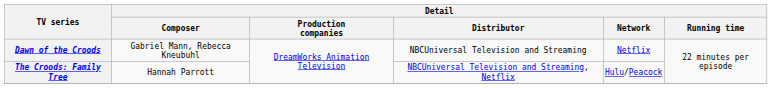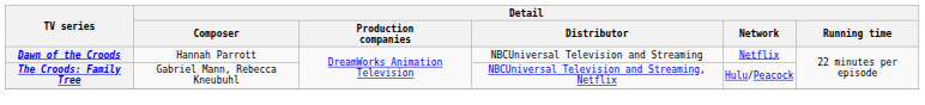Dawn of the Croods | Detail / Composer: Gabriel Mann, Rebecca Kneubuhl -> Hannah Parrott
The Croods: Family Tree | Detail / Composer: Hannah Parrott -> Gabriel Mann, Rebecca Kneubuhl
